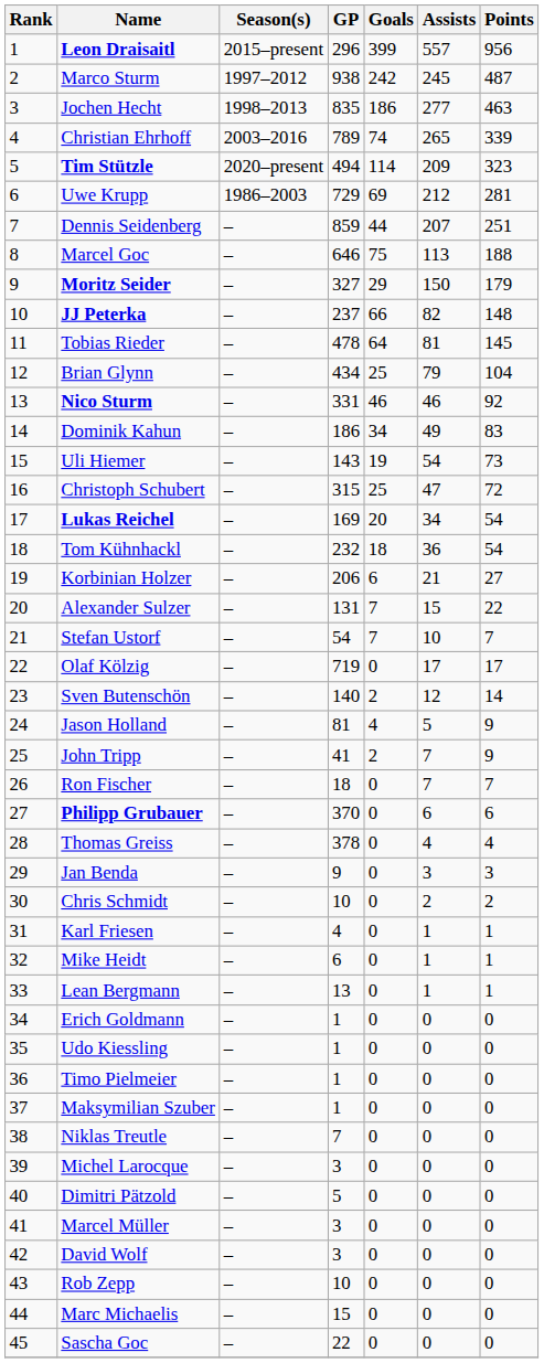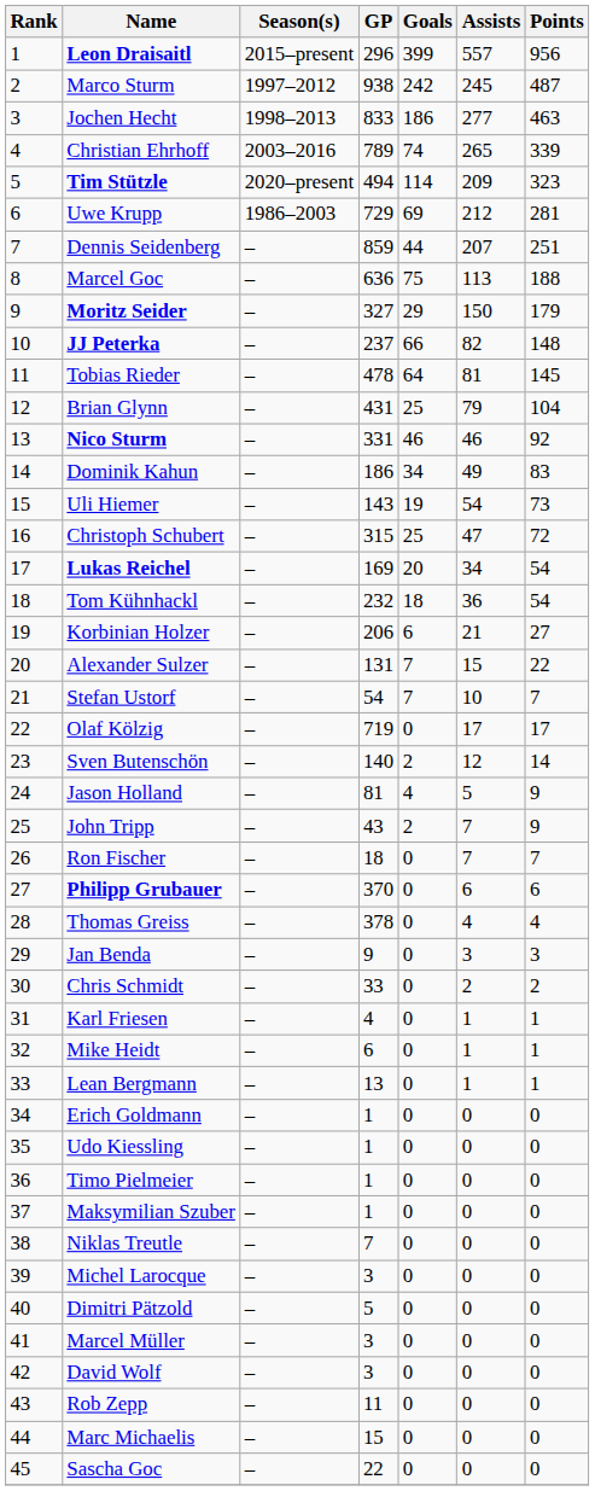Jochen Hecht | GP: 835 -> 833
Marcel Goc | GP: 646 -> 636
Brian Glynn | GP: 434 -> 431
John Tripp | GP: 41 -> 43
Chris Schmidt | GP: 10 -> 33
Rob Zepp | GP: 10 -> 11
